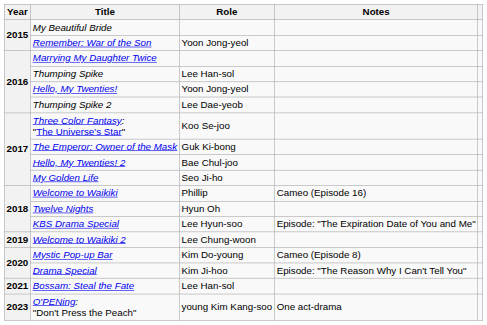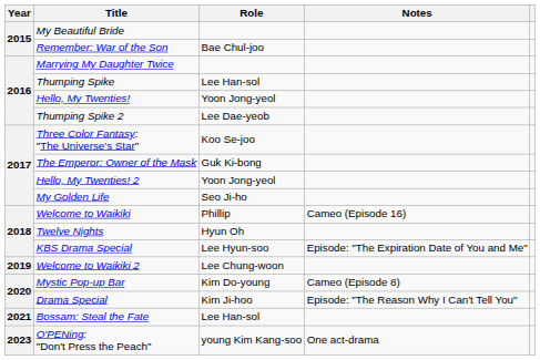Remember: War of the Son | Role: Yoon Jong-yeol -> Bae Chul-joo
Hello, My Twenties! 2 | Role: Bae Chul-joo -> Yoon Jong-yeol
